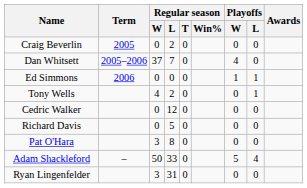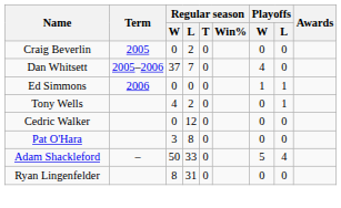- row: Richard Davis | 0 | 5 | 0 | 0 | 0
Ryan Lingenfelder | Regular season / W: 3 -> 8
